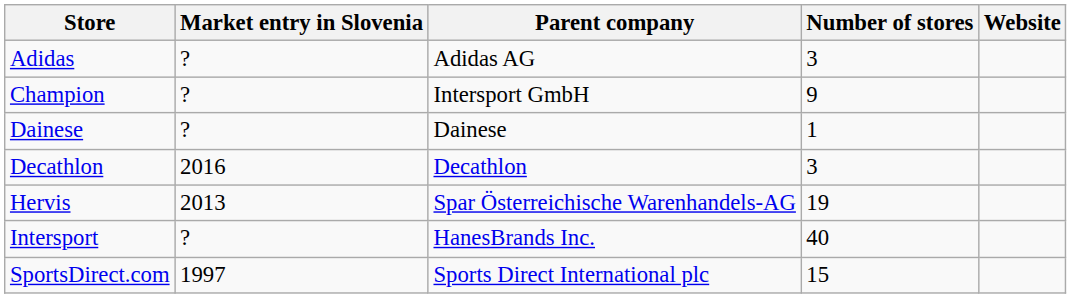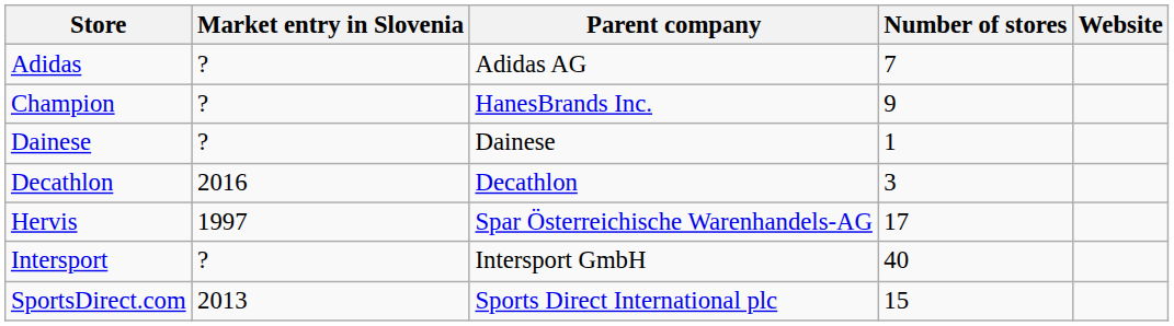Adidas | Number of stores: 3 -> 7
Champion | Parent company: Intersport GmbH -> HanesBrands Inc.
Hervis | Market entry in Slovenia: 2013 -> 1997
Hervis | Number of stores: 19 -> 17
Intersport | Parent company: HanesBrands Inc. -> Intersport GmbH
SportsDirect.com | Market entry in Slovenia: 1997 -> 2013
